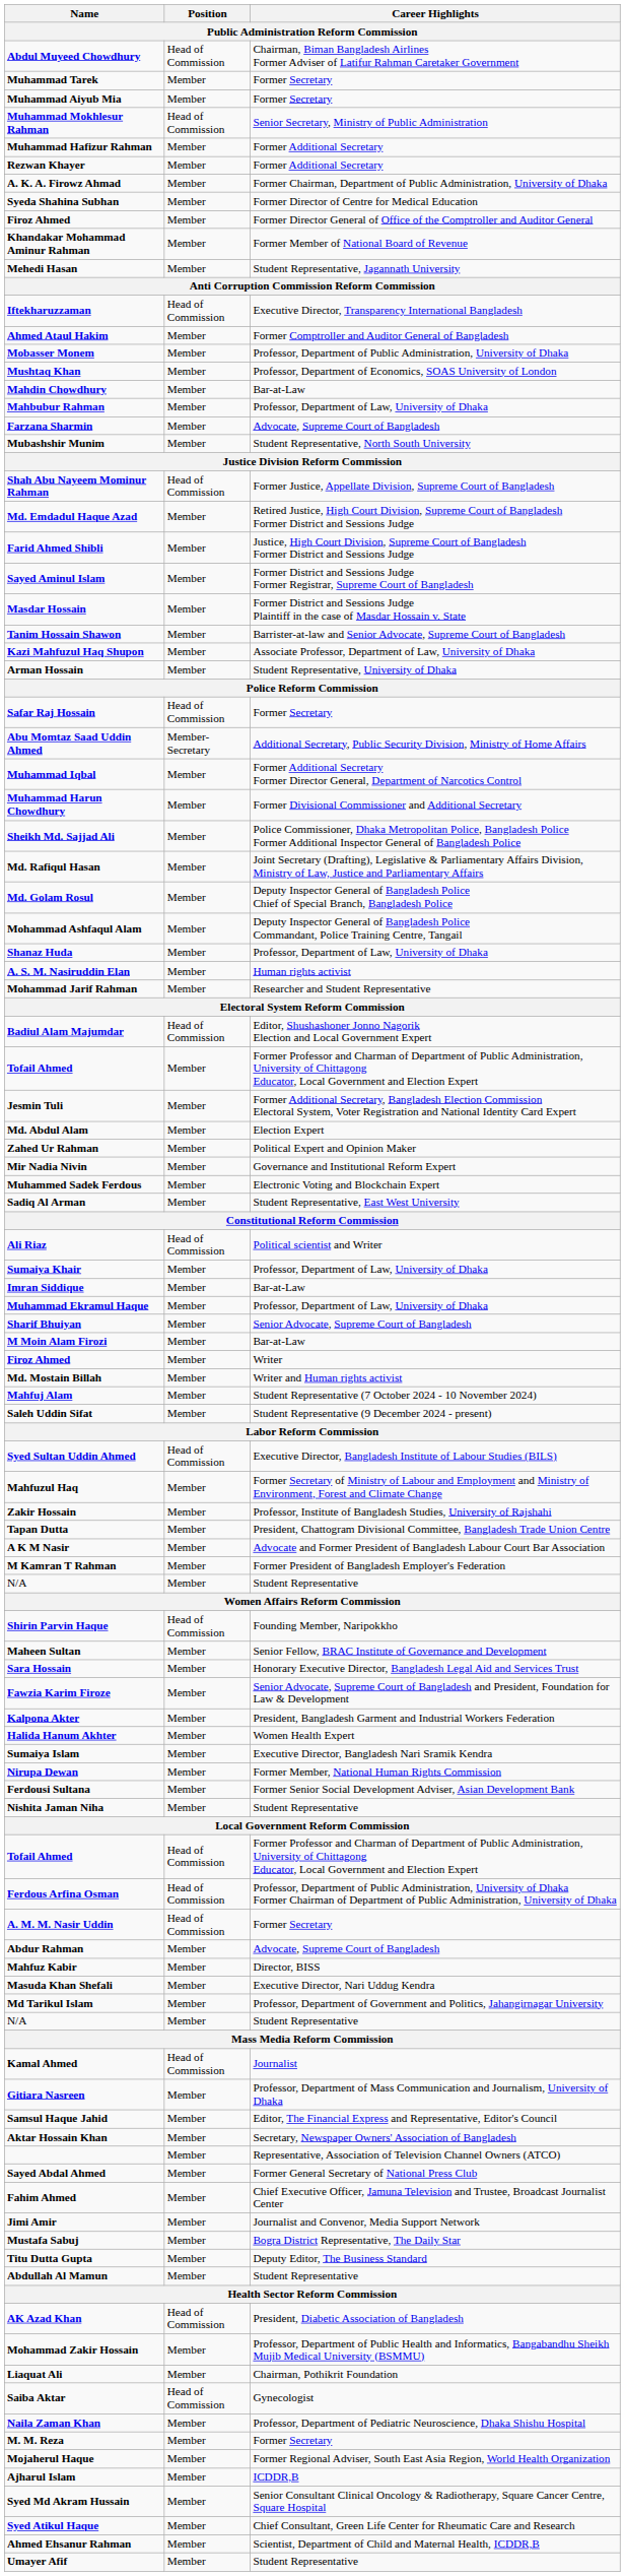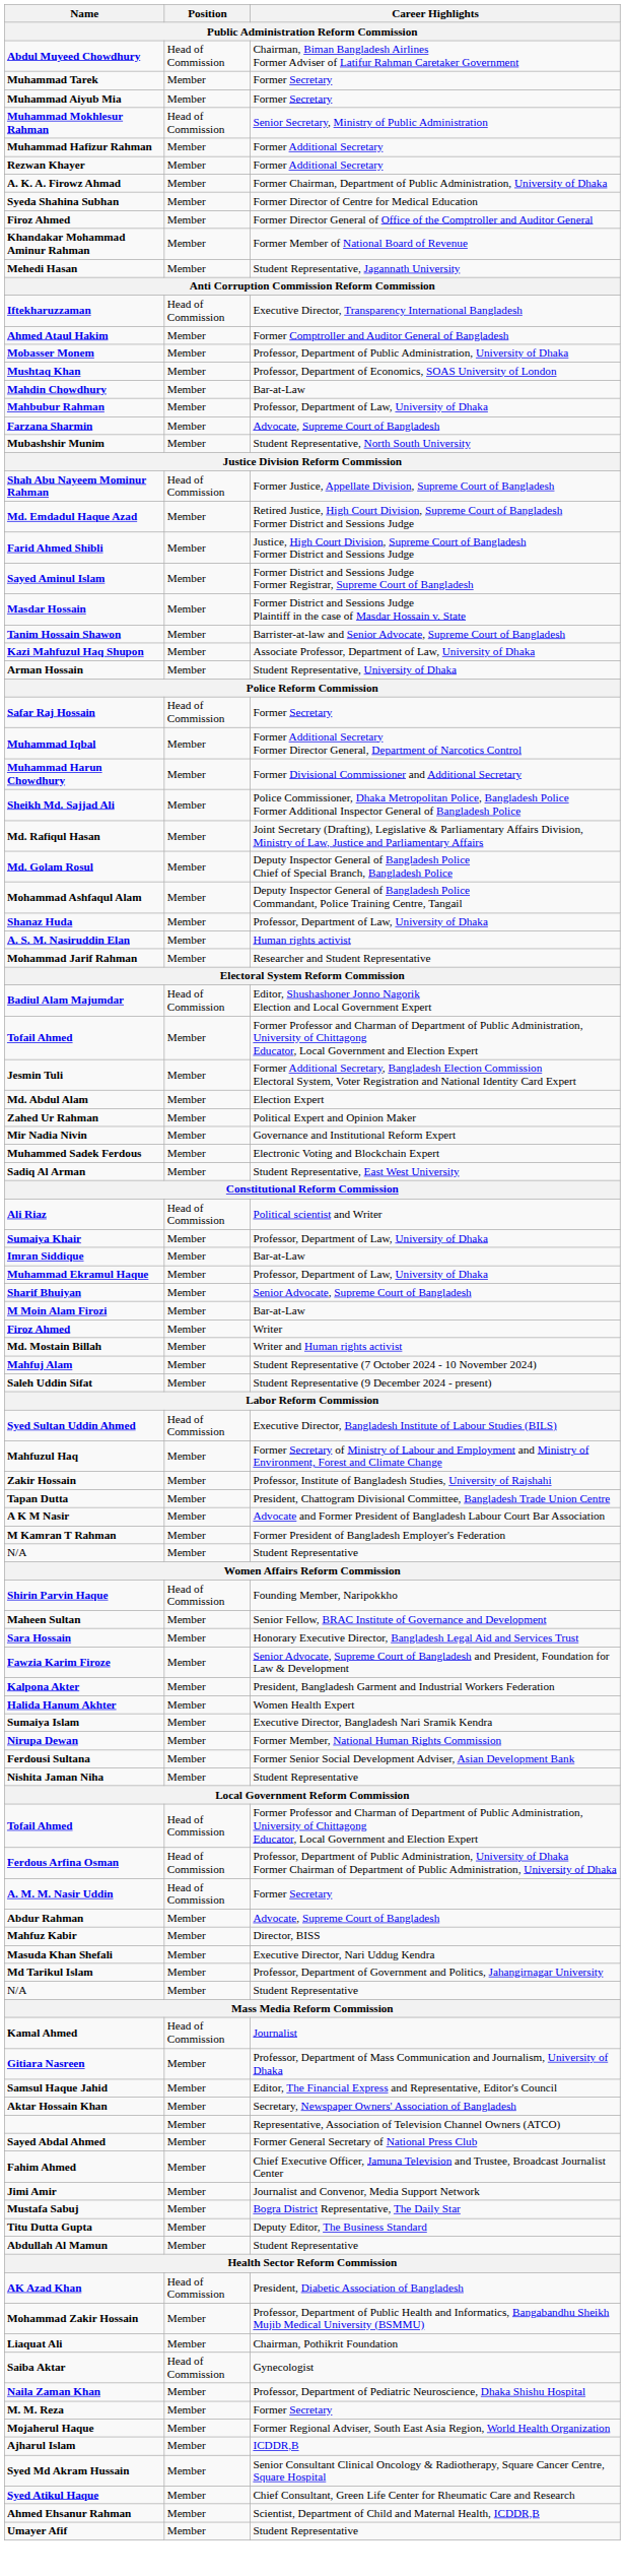- row: Abu Momtaz Saad Uddin Ahmed | Member-Secretary | Additional Secretary, Public Security Division, Ministry of Home Affairs
